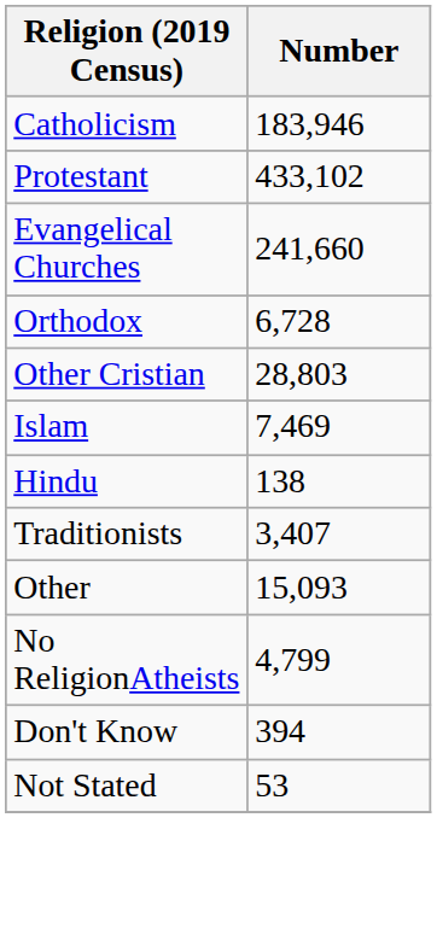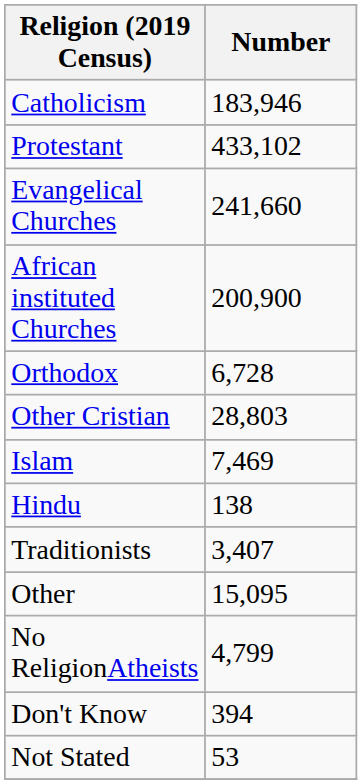+ row: African instituted Churches | 200,900
Other | Number: 15,093 -> 15,095
